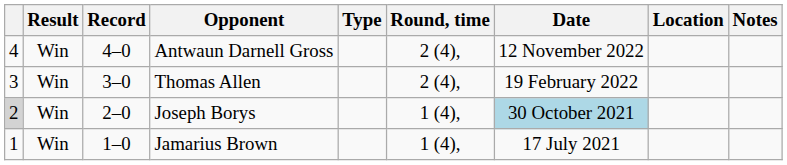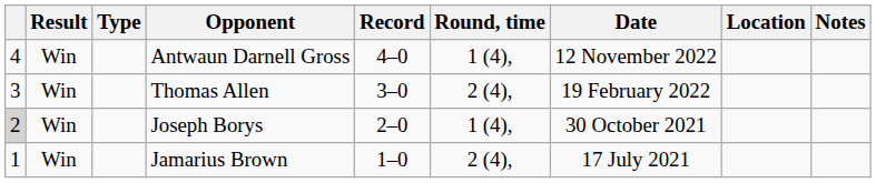columns swapped: Record <-> Type
Antwaun Darnell Gross | Round, time: 2 (4), -> 1 (4),
Joseph Borys | Date: lightblue background -> no background
Jamarius Brown | Round, time: 1 (4), -> 2 (4),
